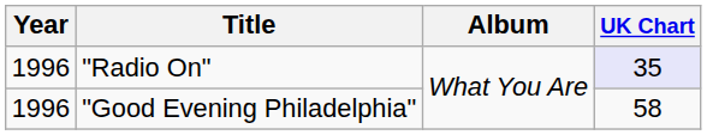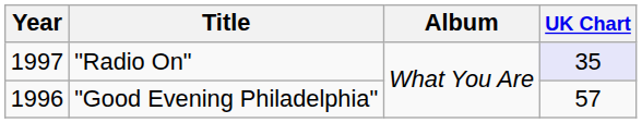"Radio On" | Year: 1996 -> 1997
"Good Evening Philadelphia" | UK Chart: 58 -> 57
